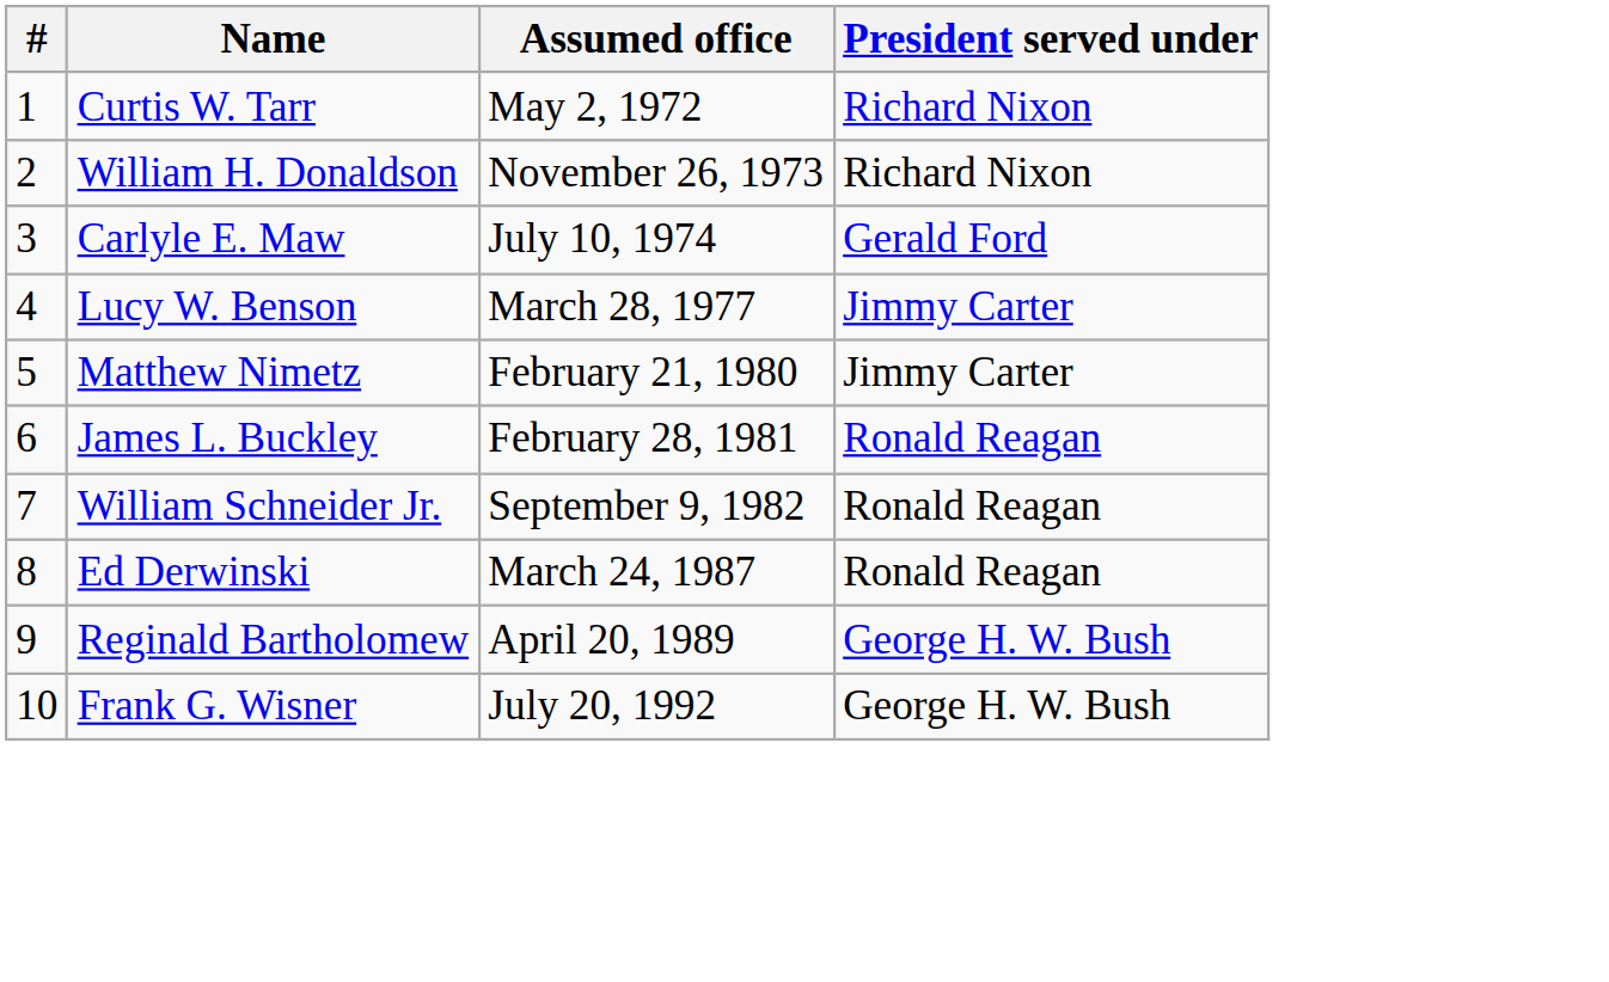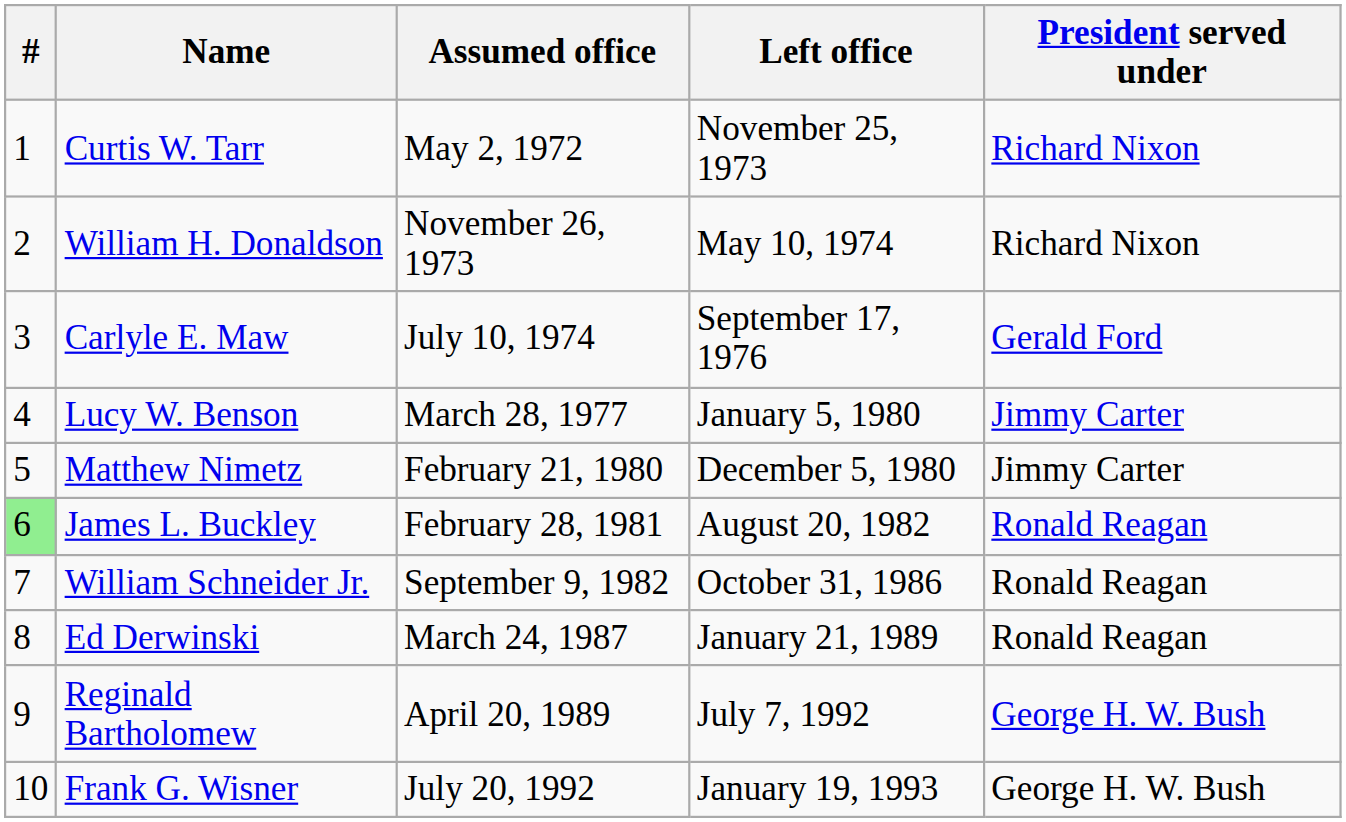+ column: Left office | November 25, 1973 | May 10, 1974 | September 17, 1976 | January 5, 1980 | December 5, 1980 | August 20, 1982 | October 31, 1986 | January 21, 1989 | July 7, 1992 | January 19, 1993
James L. Buckley | #: no background -> lightgreen background
